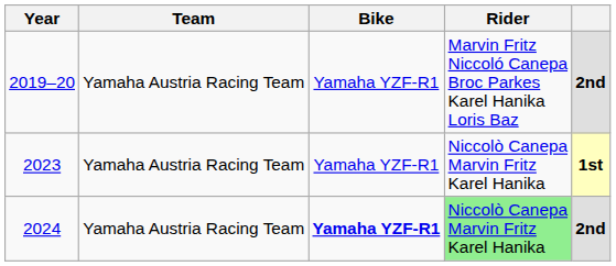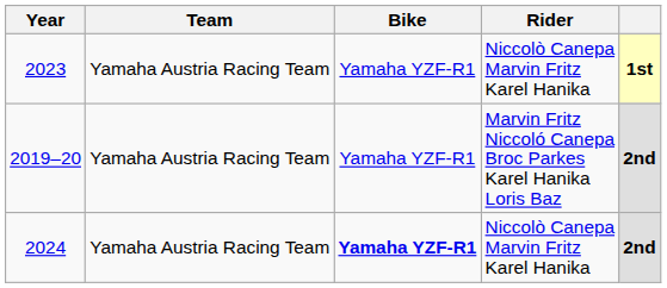rows swapped: 2019–20 <-> 2023
2024 | Rider: lightgreen background -> no background
